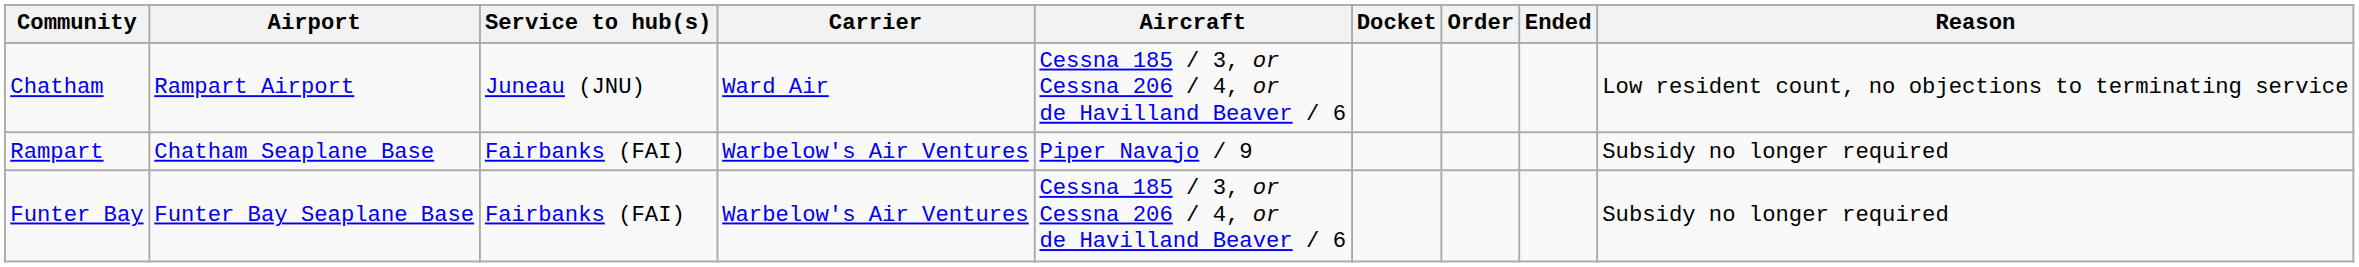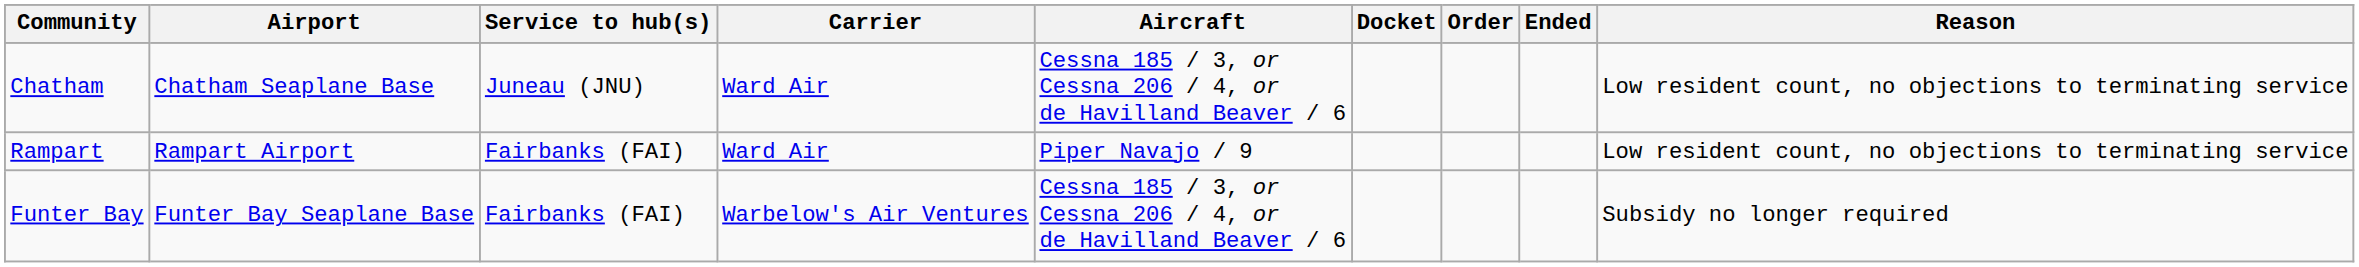Chatham | Airport: Rampart Airport -> Chatham Seaplane Base
Rampart | Airport: Chatham Seaplane Base -> Rampart Airport
Rampart | Carrier: Warbelow's Air Ventures -> Ward Air
Rampart | Reason: Subsidy no longer required -> Low resident count, no objections to terminating service
